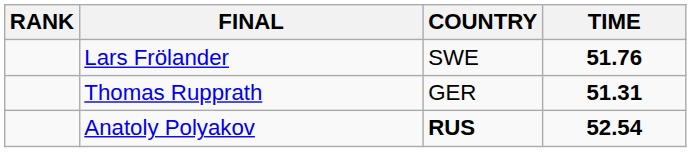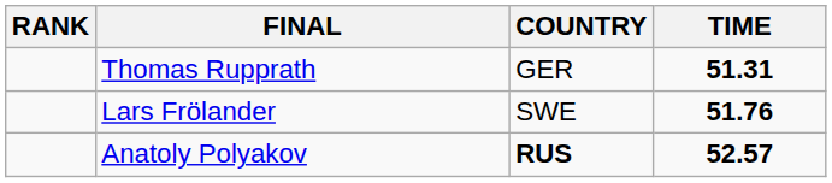rows swapped: Thomas Rupprath <-> Lars Frölander
Anatoly Polyakov | TIME: 52.54 -> 52.57
